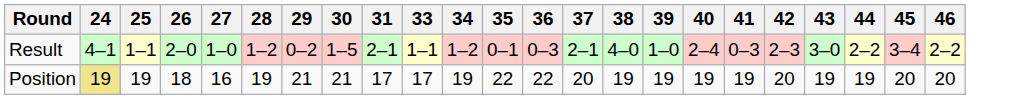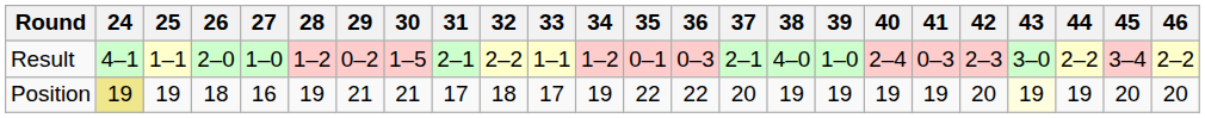+ column: 32 | 2–2 | 18
Position | 43: no background -> lightyellow background
